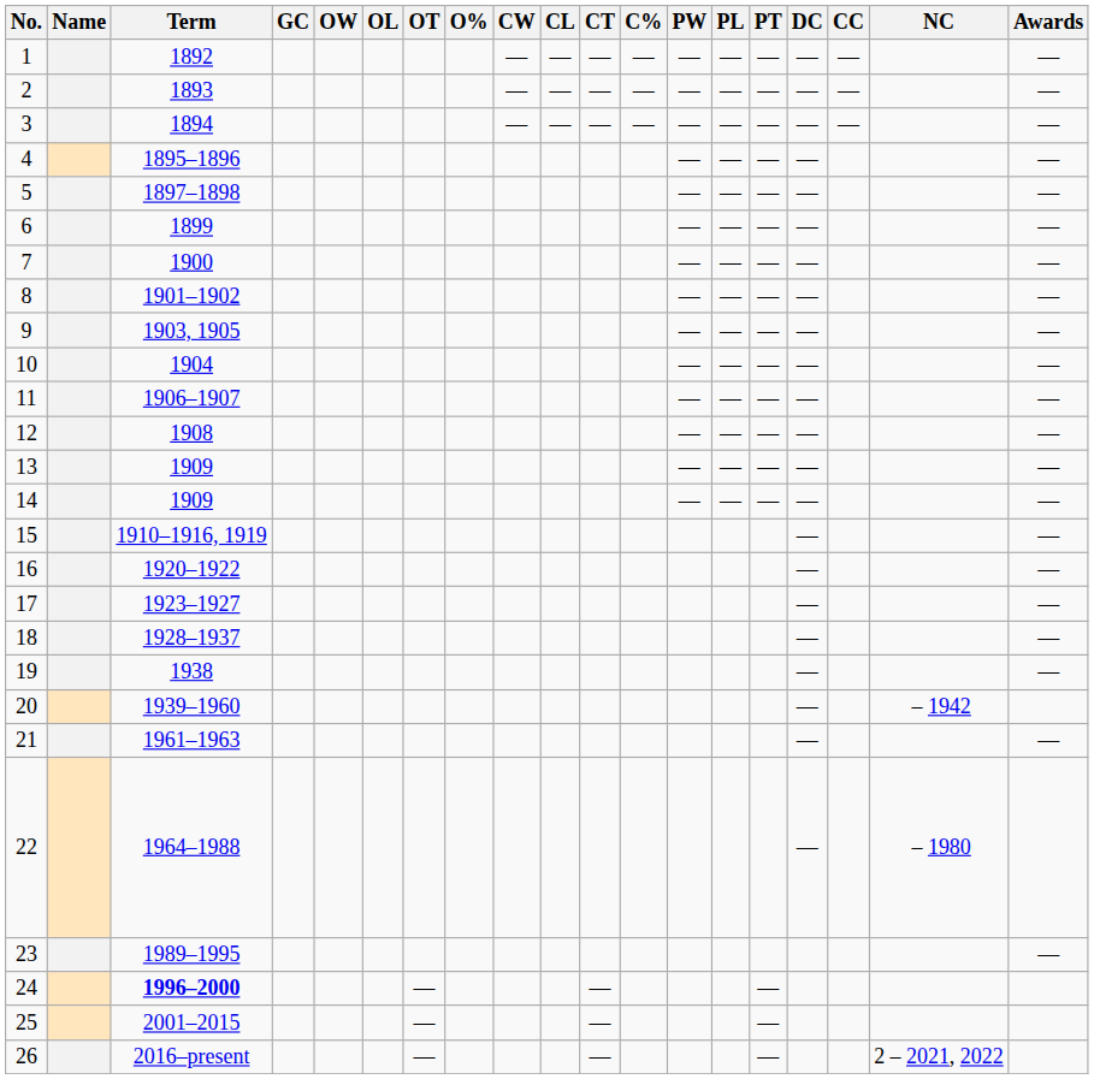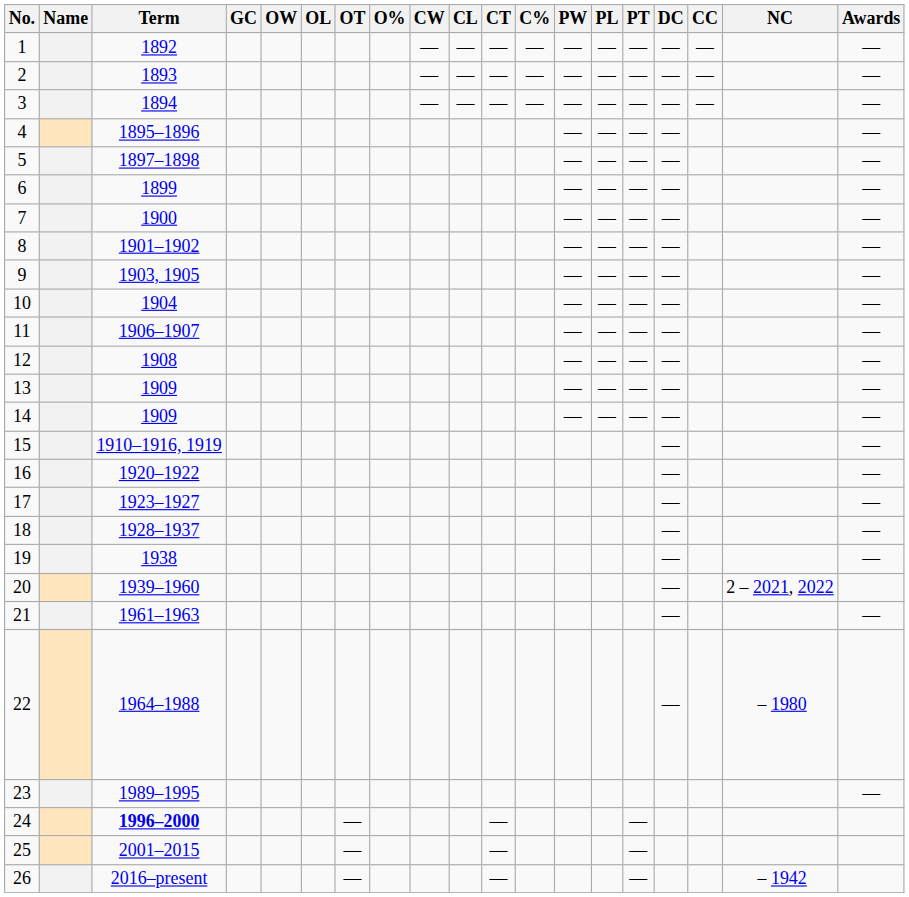20 | NC: – 1942 -> 2 – 2021, 2022
26 | NC: 2 – 2021, 2022 -> – 1942
